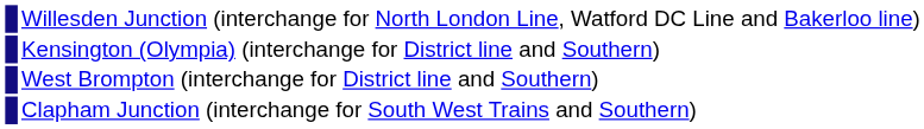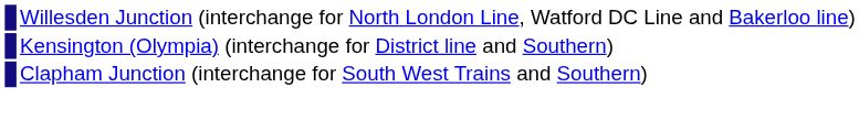- row: West Brompton (interchange for District line and Southern)
